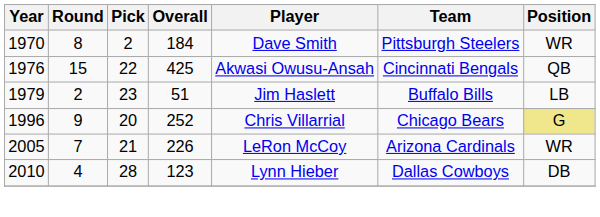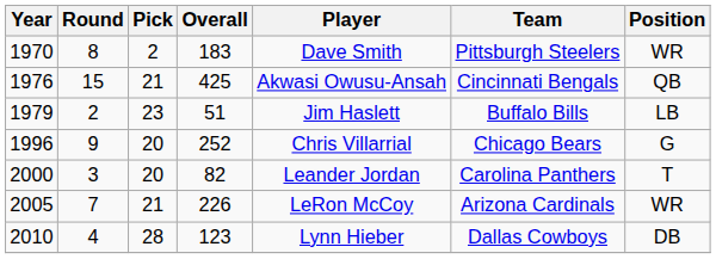1970 | Overall: 184 -> 183
1976 | Pick: 22 -> 21
1996 | Position: khaki background -> no background
+ row: 2000 | 3 | 20 | 82 | Leander Jordan | Carolina Panthers | T
